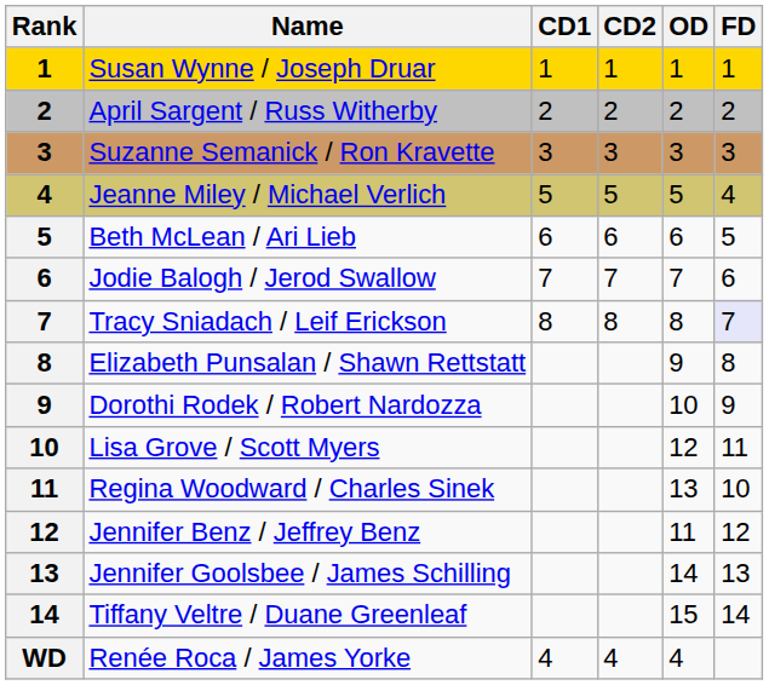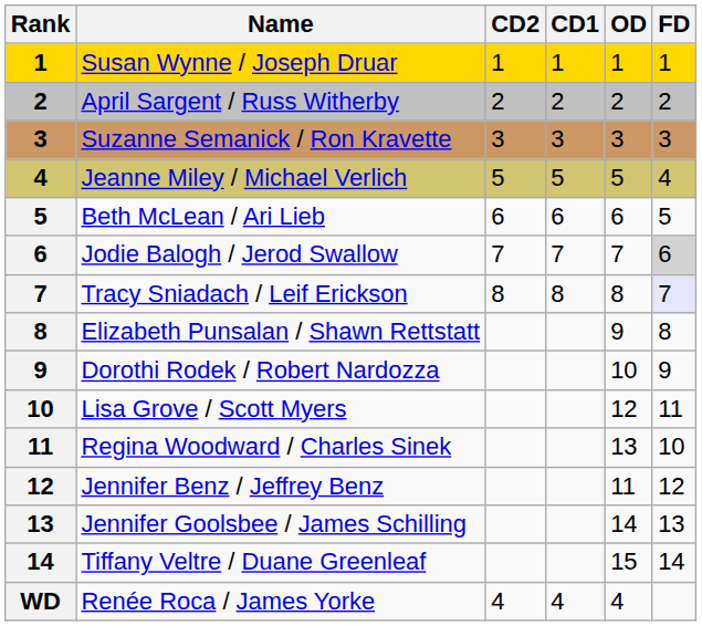columns swapped: CD1 <-> CD2
Jodie Balogh / Jerod Swallow | FD: no background -> lightgrey background
